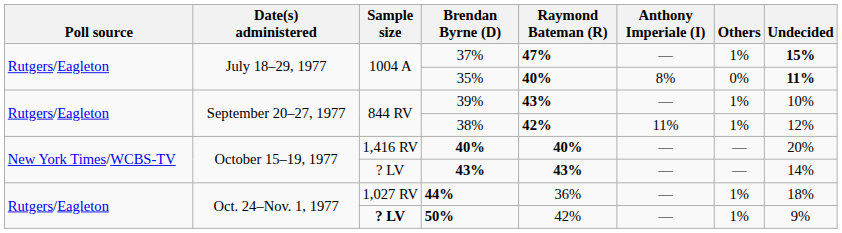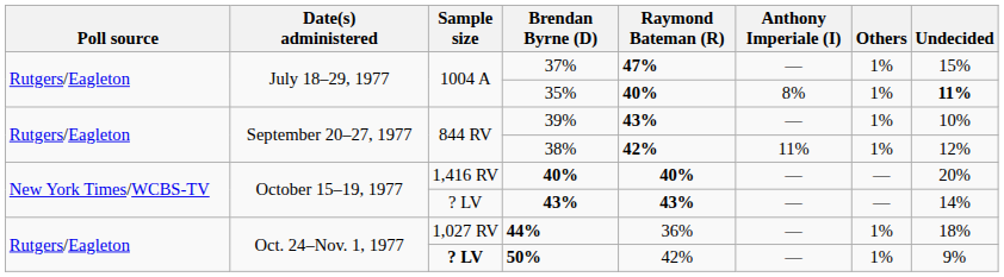37% | Undecided: bold -> normal
35% | Others: 0% -> 1%
